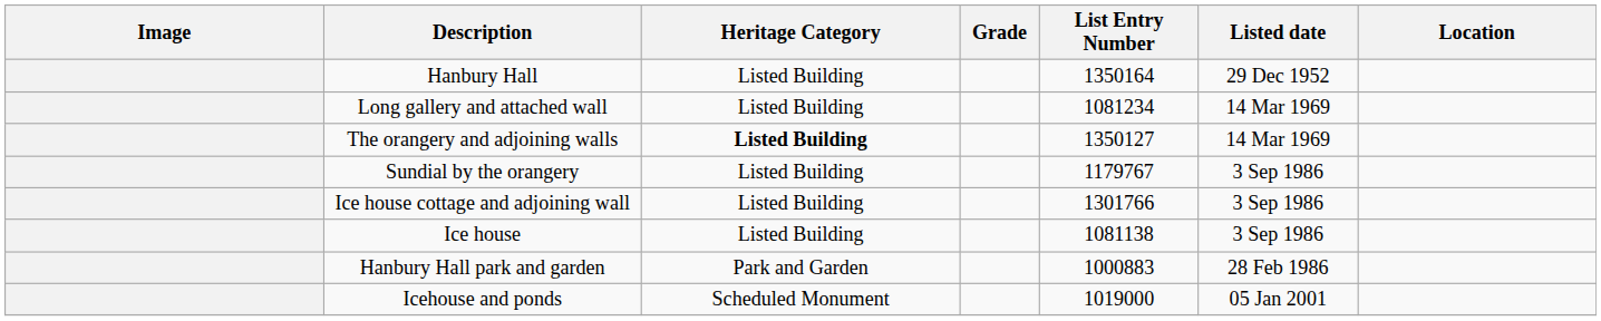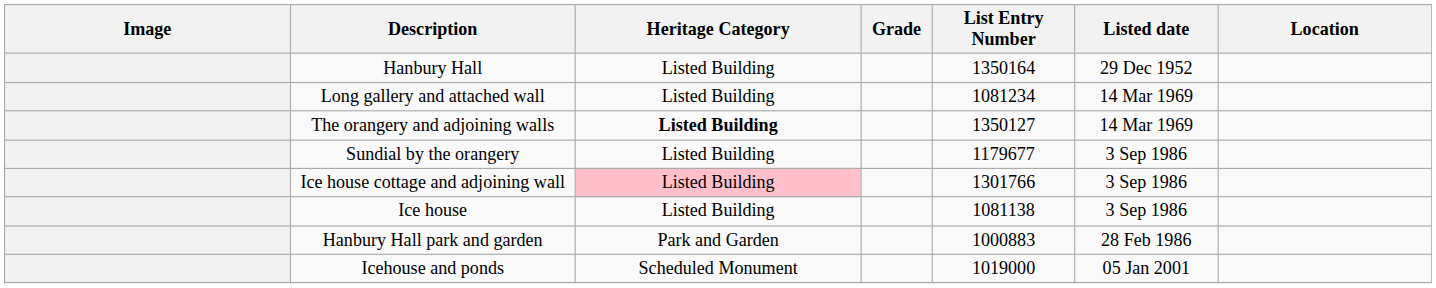Sundial by the orangery | List Entry Number: 1179767 -> 1179677
Ice house cottage and adjoining wall | Heritage Category: no background -> pink background
